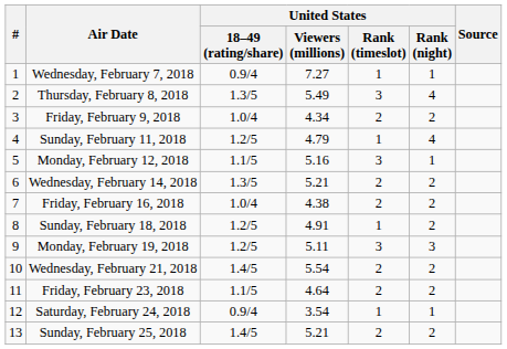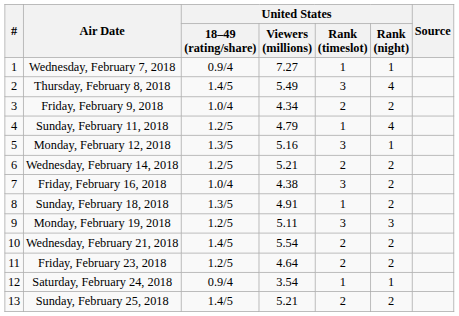Thursday, February 8, 2018 | United States / 18–49 (rating/share): 1.3/5 -> 1.4/5
Monday, February 12, 2018 | United States / 18–49 (rating/share): 1.1/5 -> 1.3/5
Wednesday, February 14, 2018 | United States / 18–49 (rating/share): 1.3/5 -> 1.2/5
Friday, February 16, 2018 | United States / Rank (timeslot): 2 -> 3
Sunday, February 18, 2018 | United States / 18–49 (rating/share): 1.2/5 -> 1.3/5
Friday, February 23, 2018 | United States / 18–49 (rating/share): 1.1/5 -> 1.2/5
